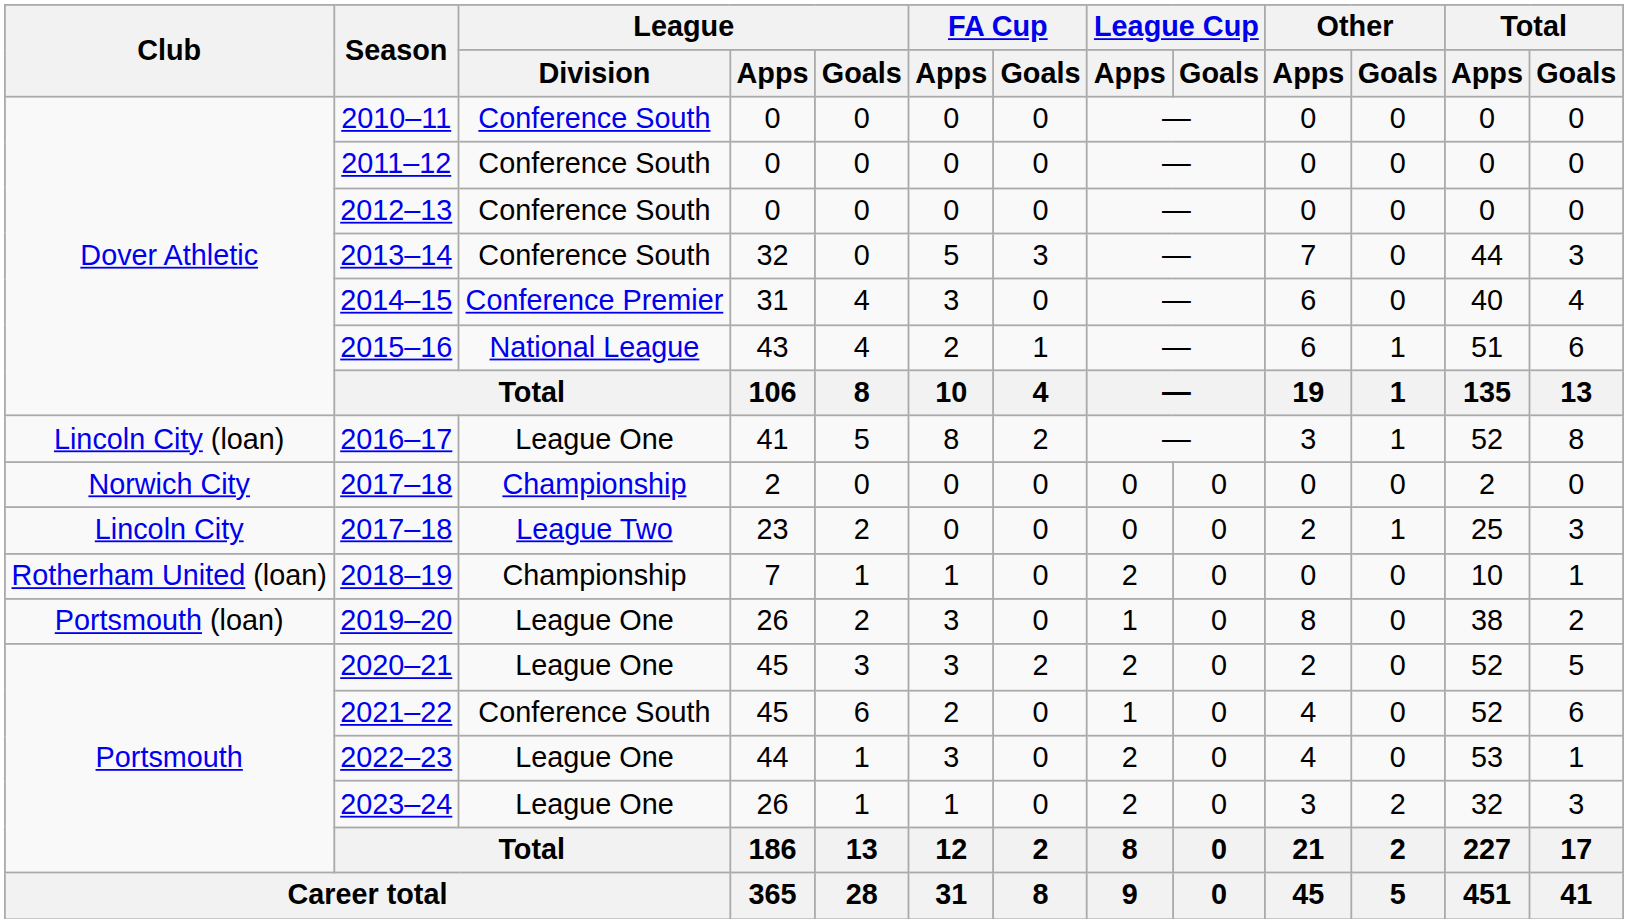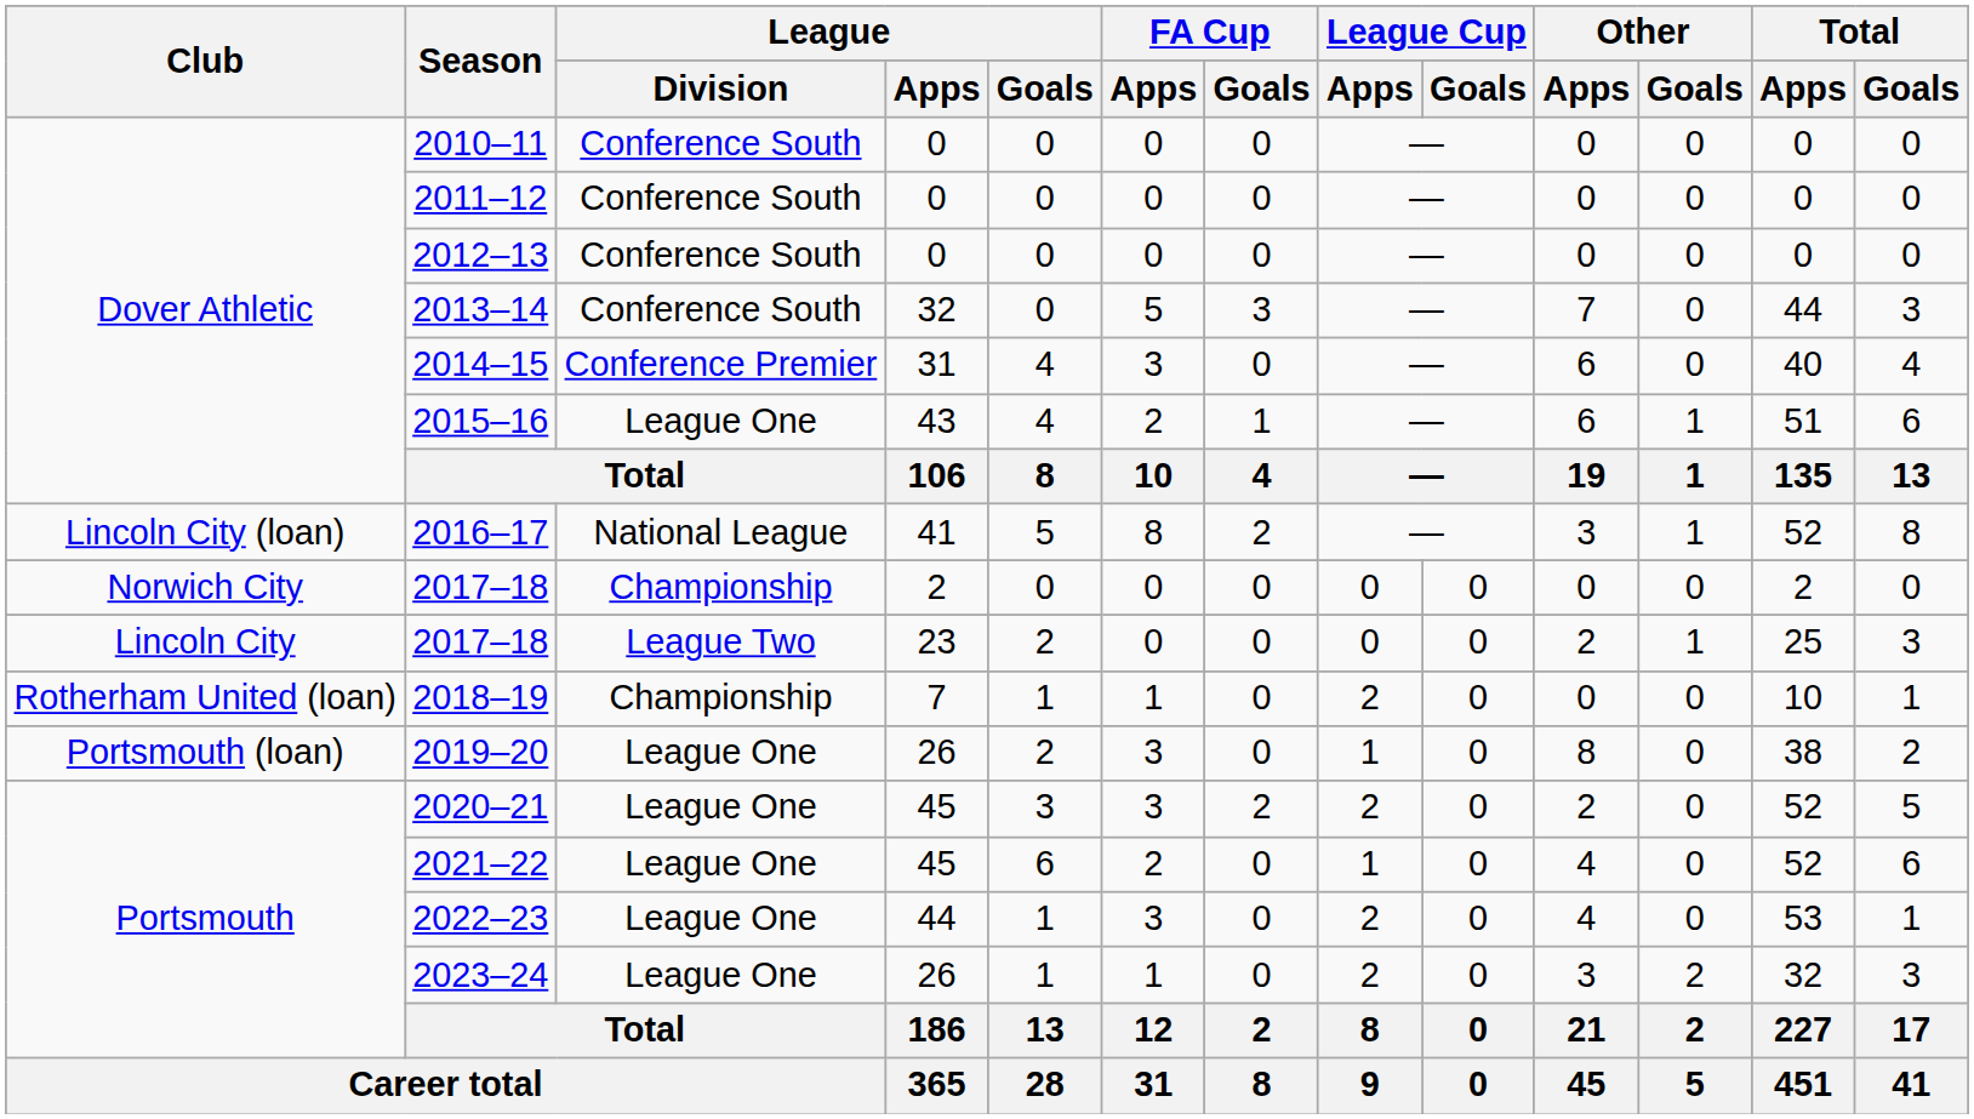2015–16 | League / Division: National League -> League One
2016–17 | League / Division: League One -> National League
2021–22 | League / Division: Conference South -> League One
